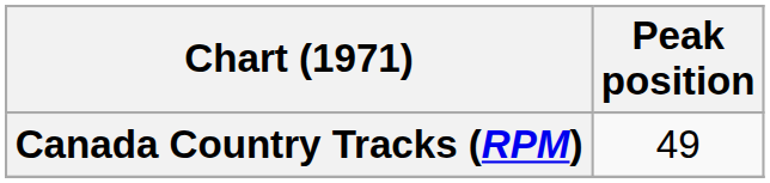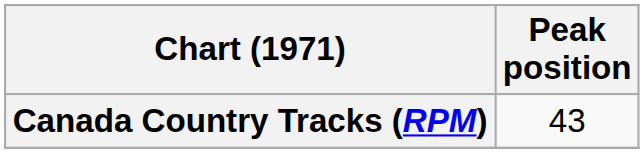Canada Country Tracks (RPM) | Peak position: 49 -> 43
